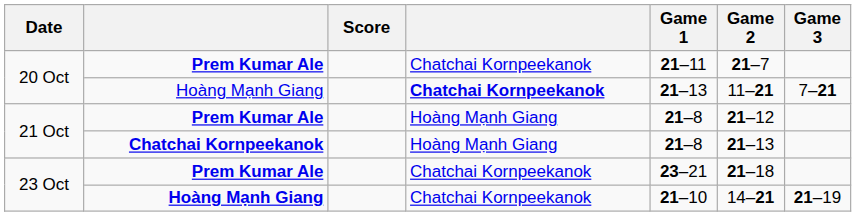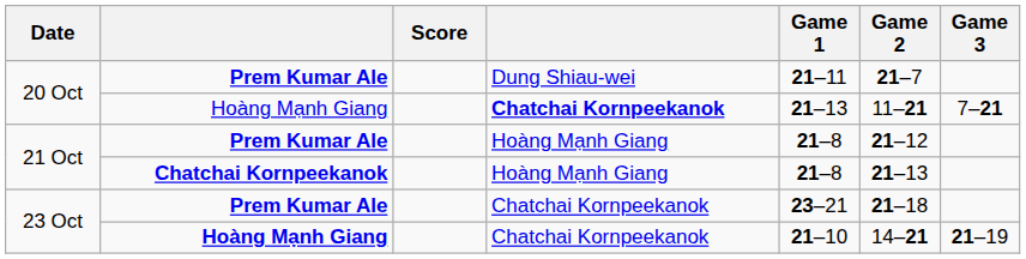20 Oct / Prem Kumar Ale | column 4: Chatchai Kornpeekanok -> Dung Shiau-wei
